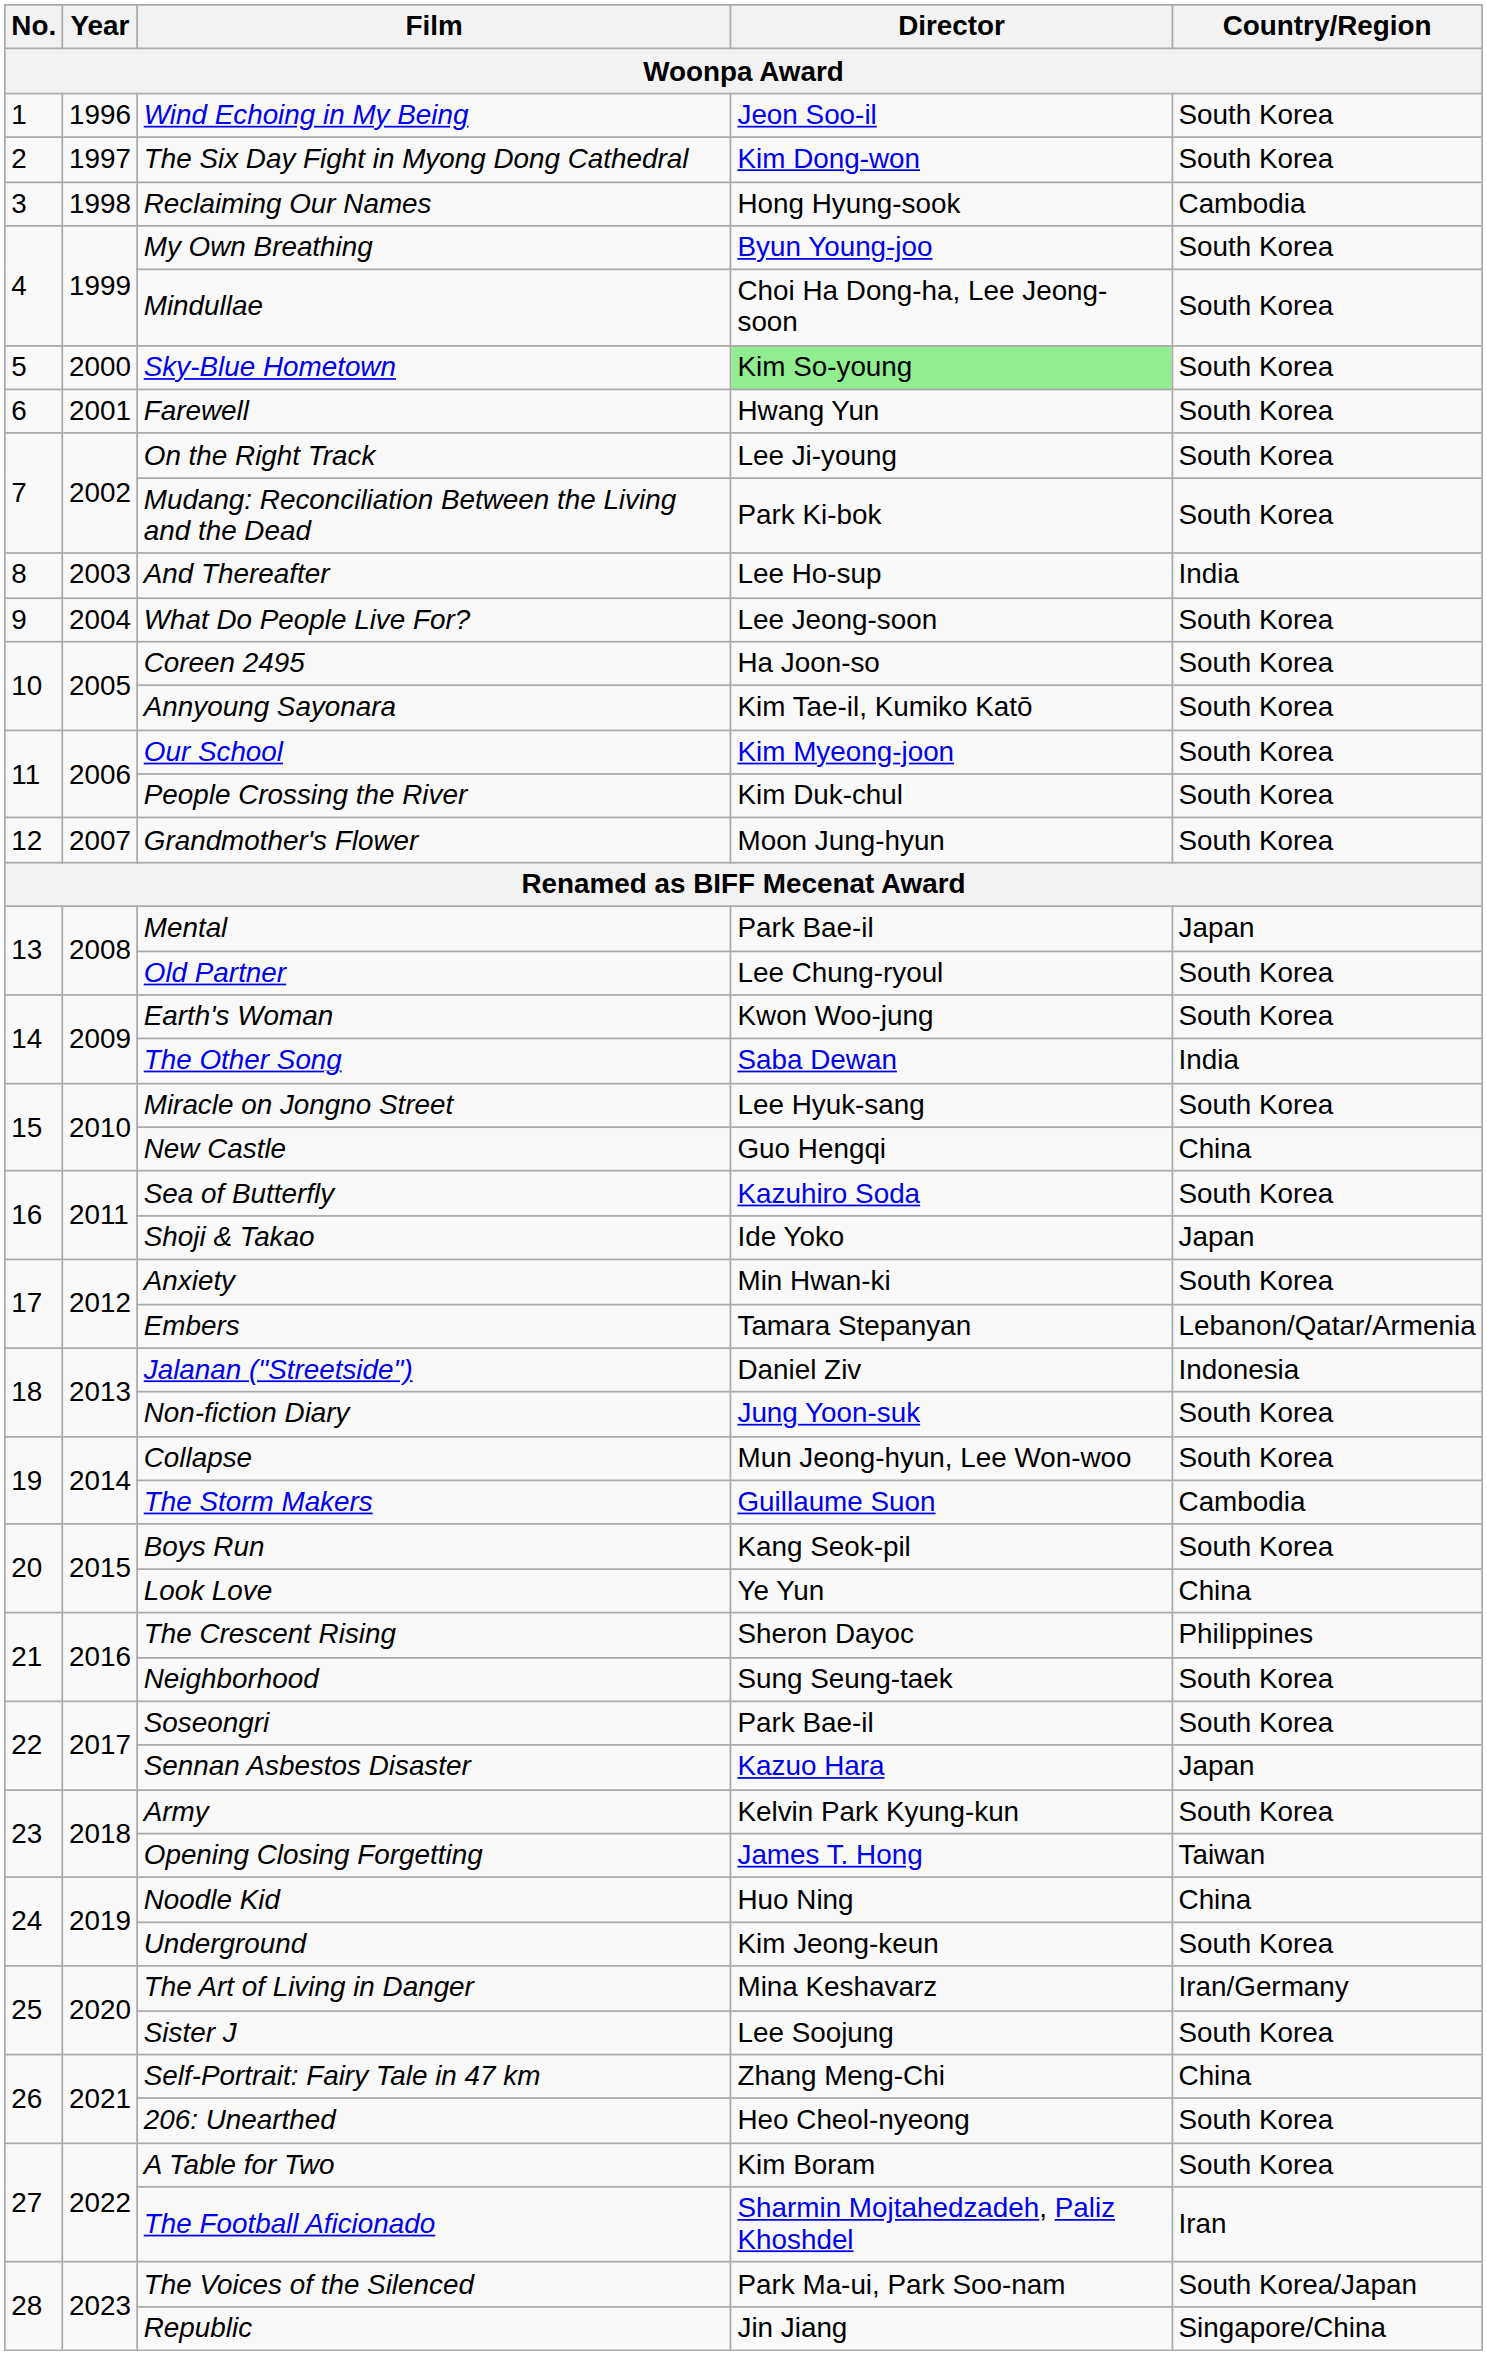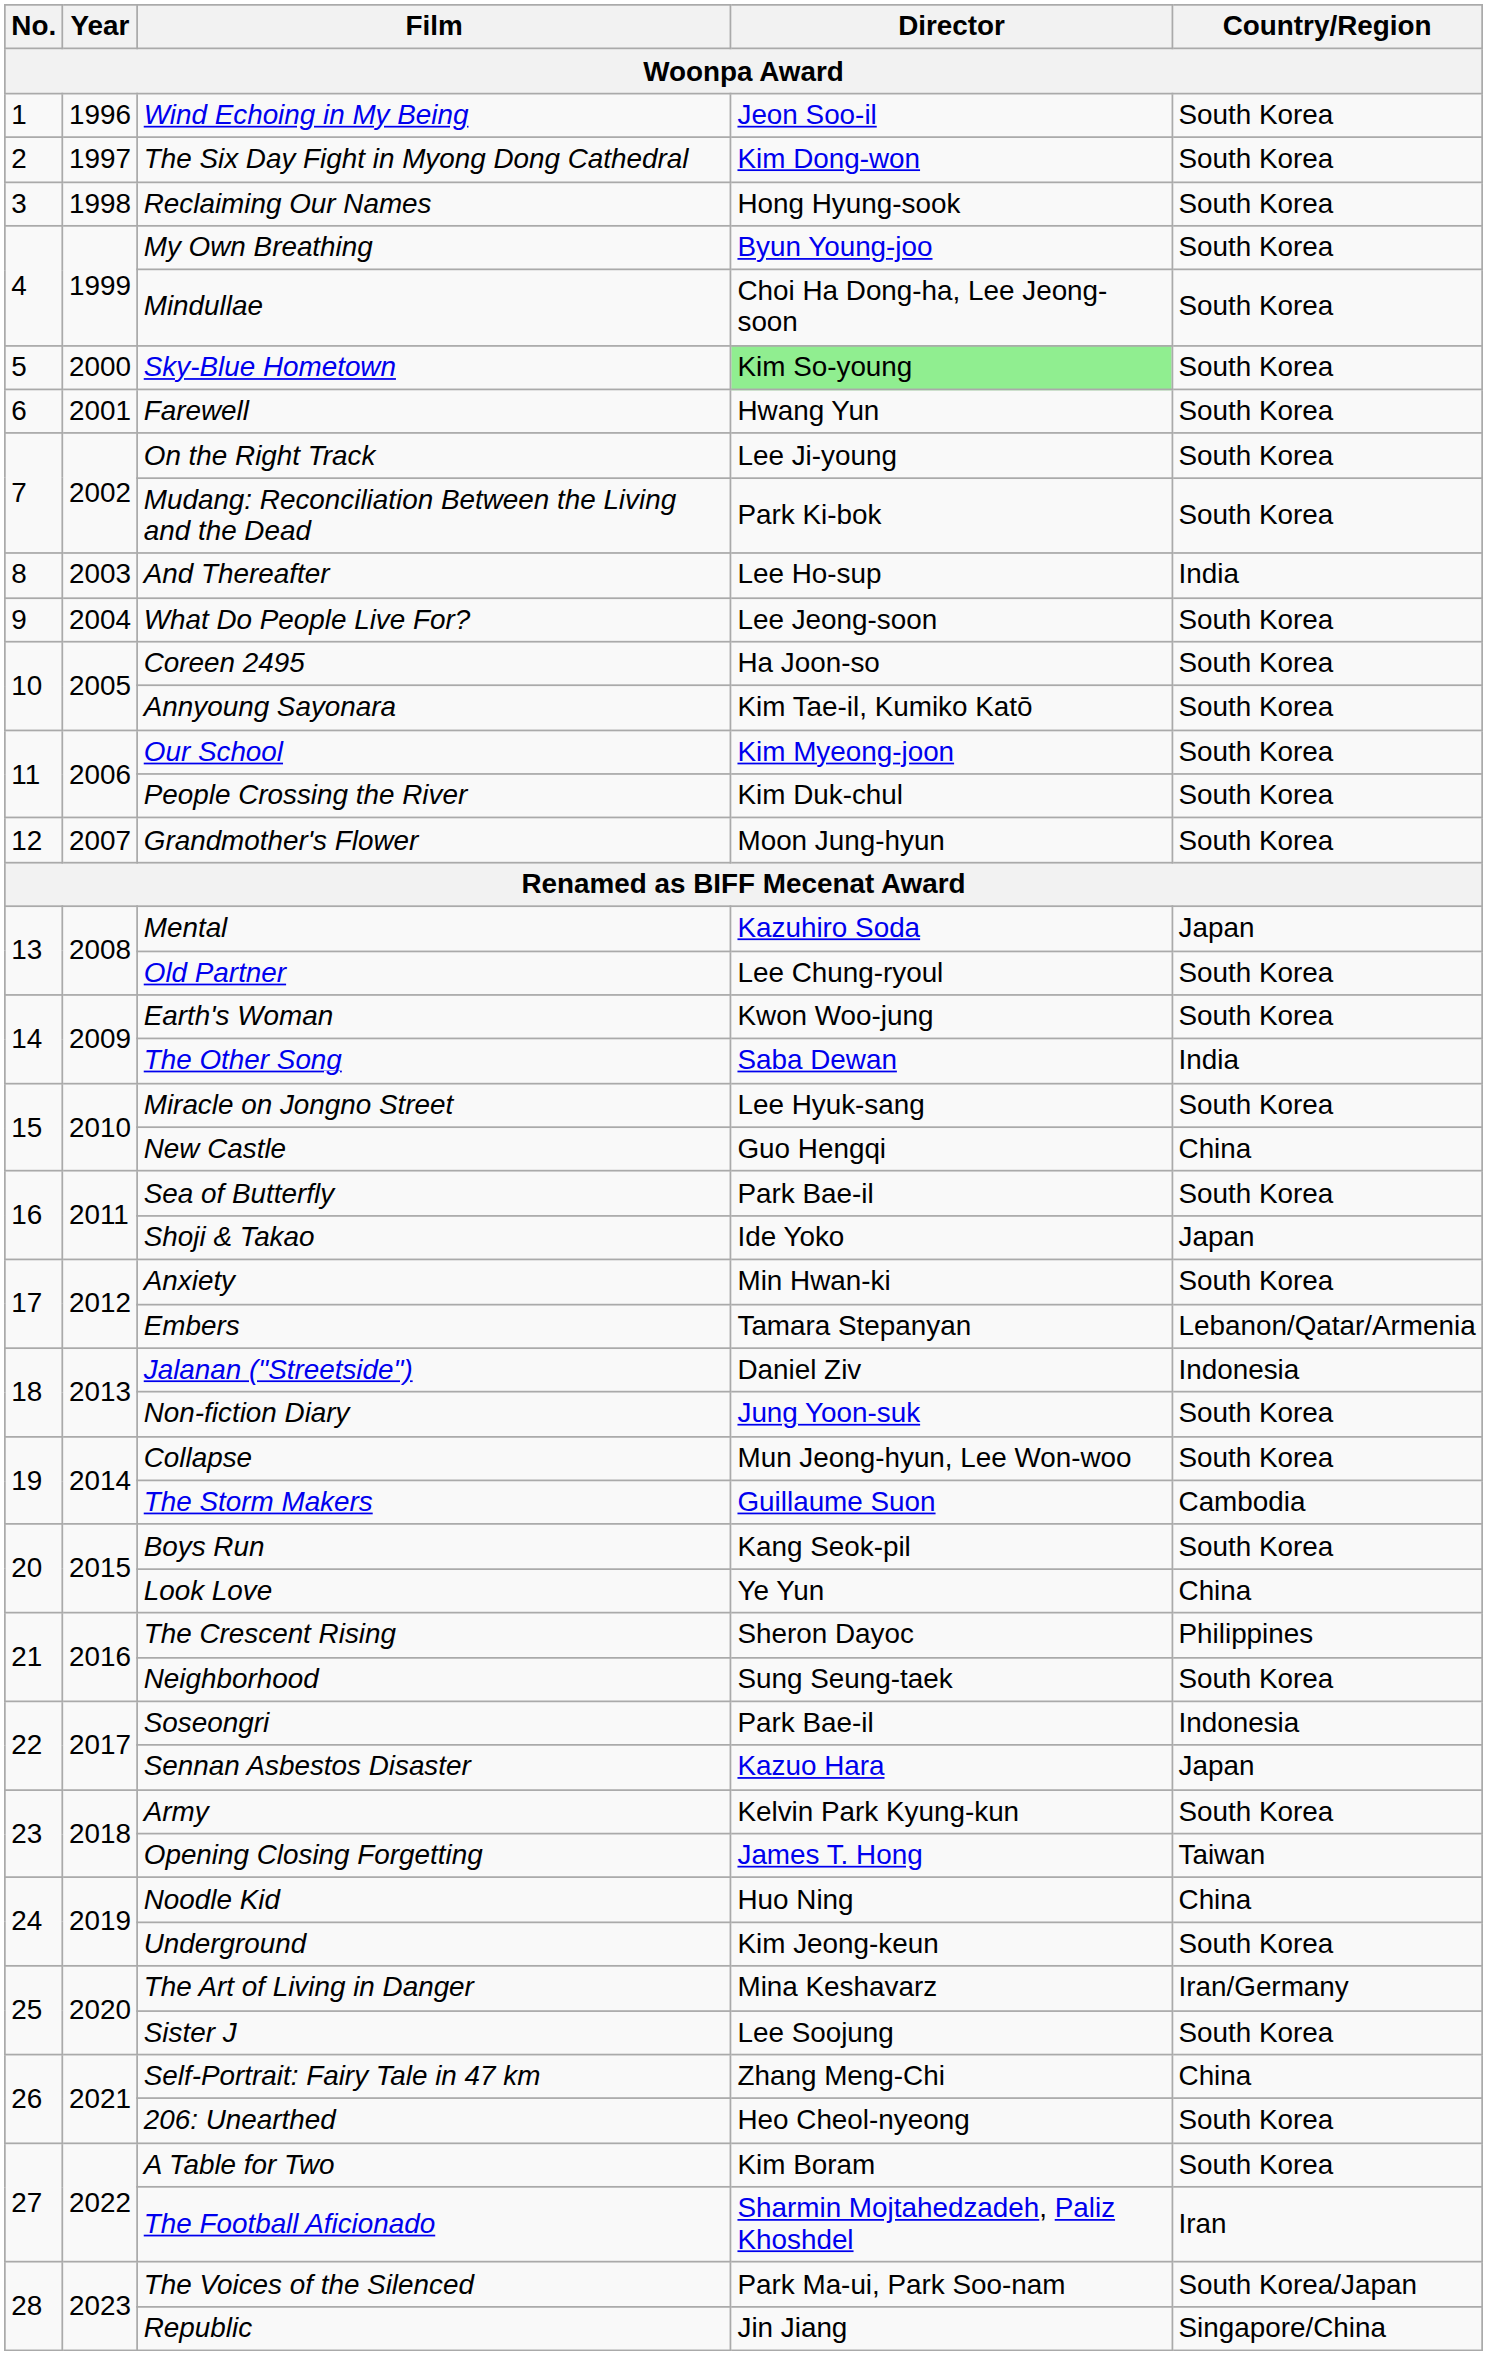Reclaiming Our Names | Country/Region: Cambodia -> South Korea
Mental | Director: Park Bae-il -> Kazuhiro Soda
Sea of Butterfly | Director: Kazuhiro Soda -> Park Bae-il
Soseongri | Country/Region: South Korea -> Indonesia
